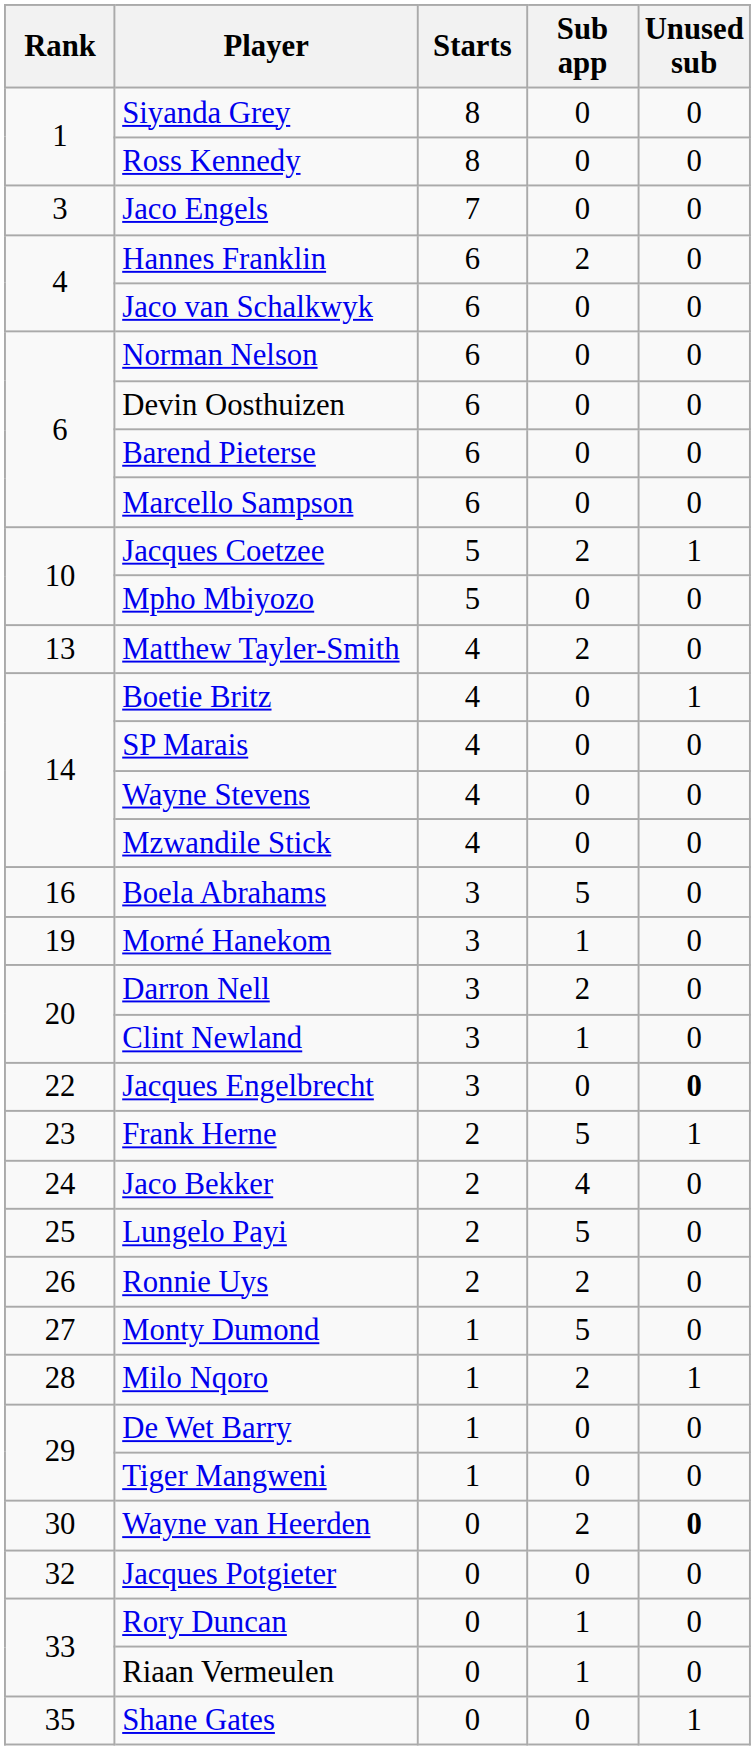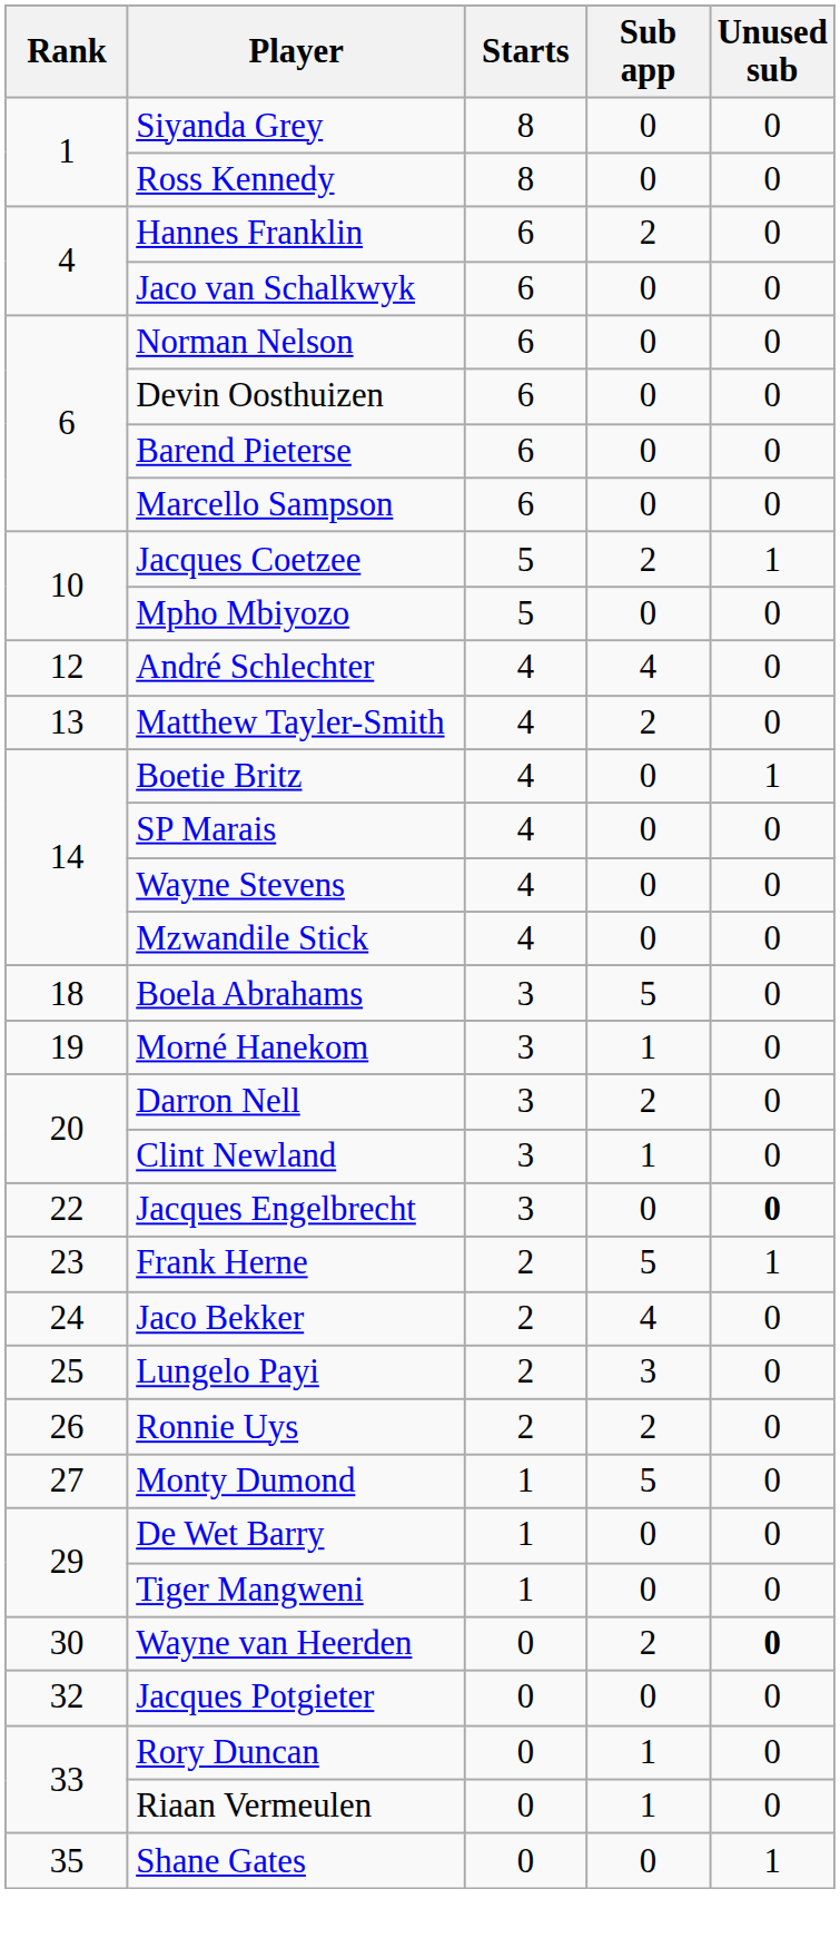- row: 3 | Jaco Engels | 7 | 0 | 0
+ row: 12 | André Schlechter | 4 | 4 | 0
Boela Abrahams | Rank: 16 -> 18
Lungelo Payi | Sub app: 5 -> 3
- row: 28 | Milo Nqoro | 1 | 2 | 1
